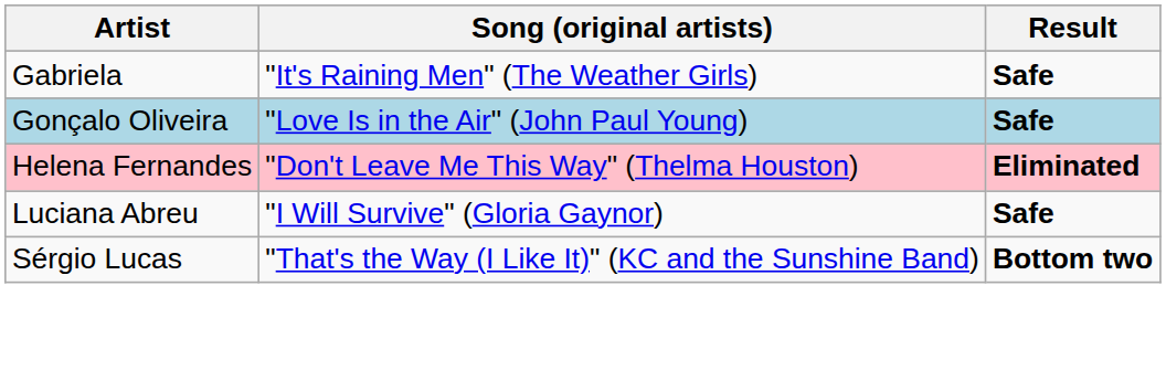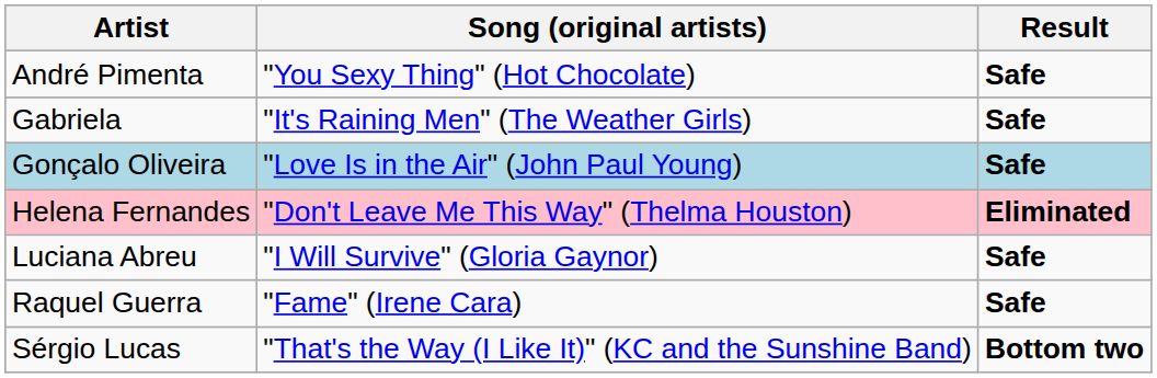+ row: André Pimenta | "You Sexy Thing" (Hot Chocolate) | Safe
+ row: Raquel Guerra | "Fame" (Irene Cara) | Safe
